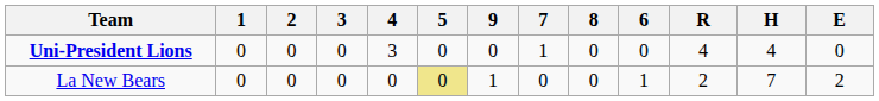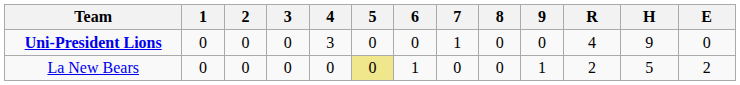columns swapped: 6 <-> 9
Uni-President Lions | H: 4 -> 9
La New Bears | H: 7 -> 5
